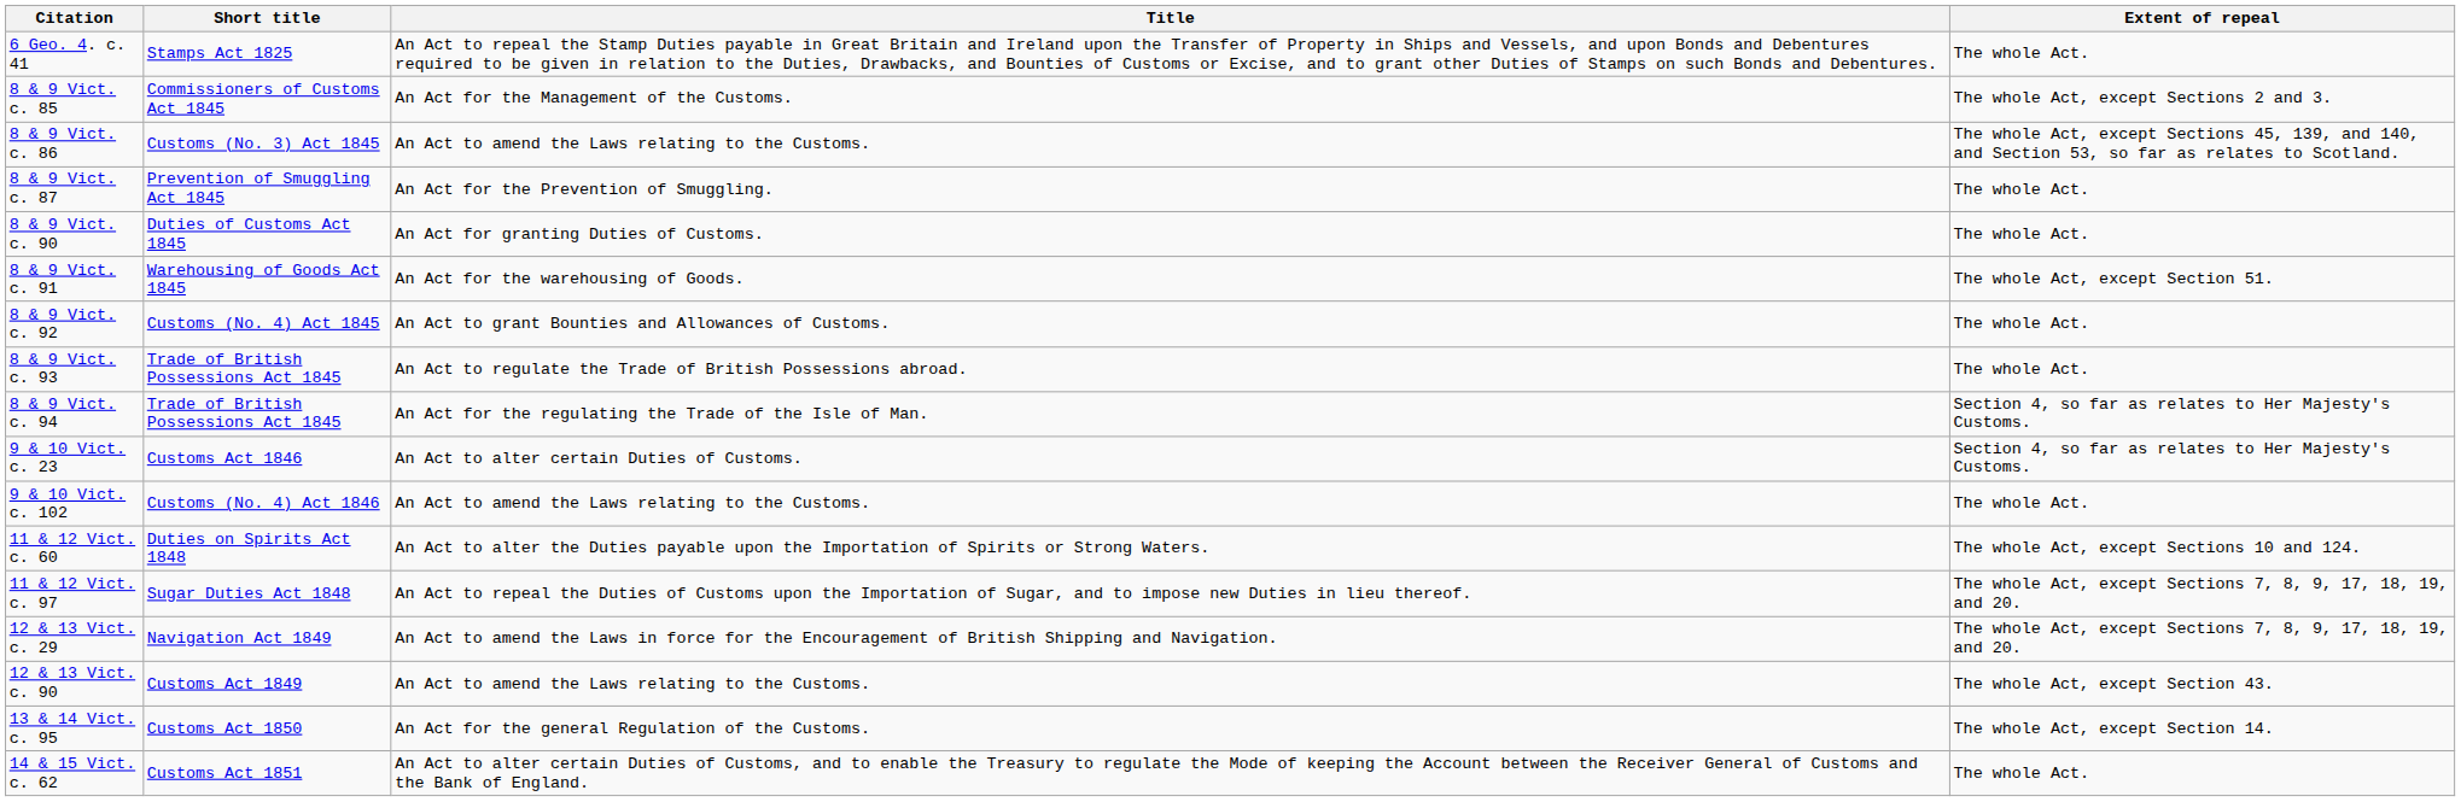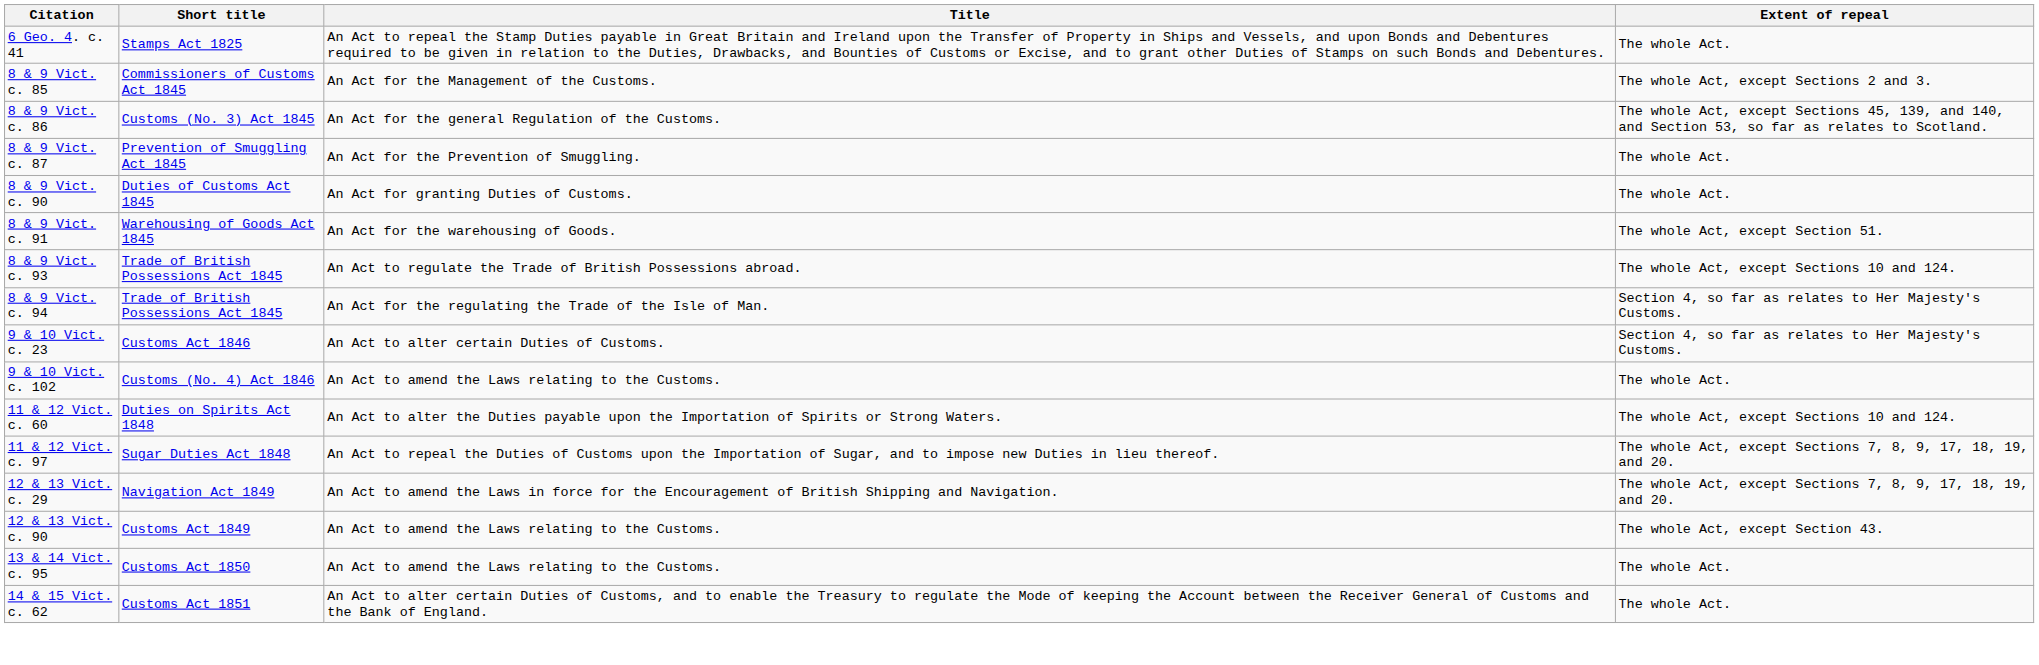8 & 9 Vict. c. 86 | Title: An Act to amend the Laws relating to the Customs. -> An Act for the general Regulation of the Customs.
- row: 8 & 9 Vict. c. 92 | Customs (No. 4) Act 1845 | An Act to grant Bounties and Allowances of Customs. | The whole Act.
8 & 9 Vict. c. 93 | Extent of repeal: The whole Act. -> The whole Act, except Sections 10 and 124.
13 & 14 Vict. c. 95 | Title: An Act for the general Regulation of the Customs. -> An Act to amend the Laws relating to the Customs.
13 & 14 Vict. c. 95 | Extent of repeal: The whole Act, except Section 14. -> The whole Act.
